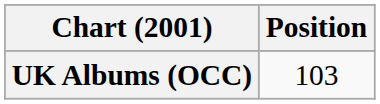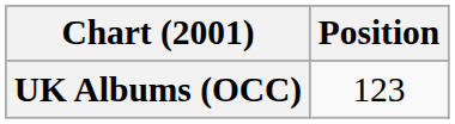UK Albums (OCC) | Position: 103 -> 123
